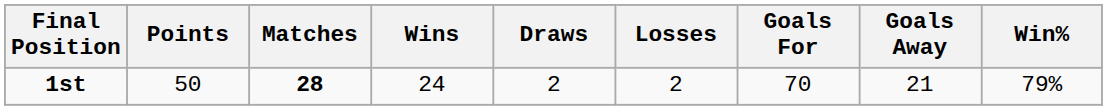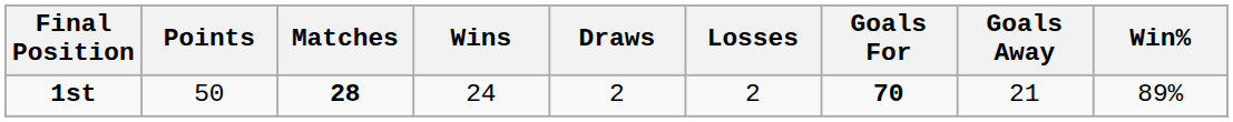1st | Goals For: normal -> bold
1st | Win%: 79% -> 89%
